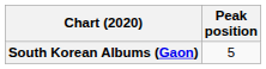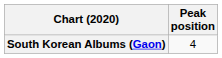South Korean Albums (Gaon) | Peak position: 5 -> 4
